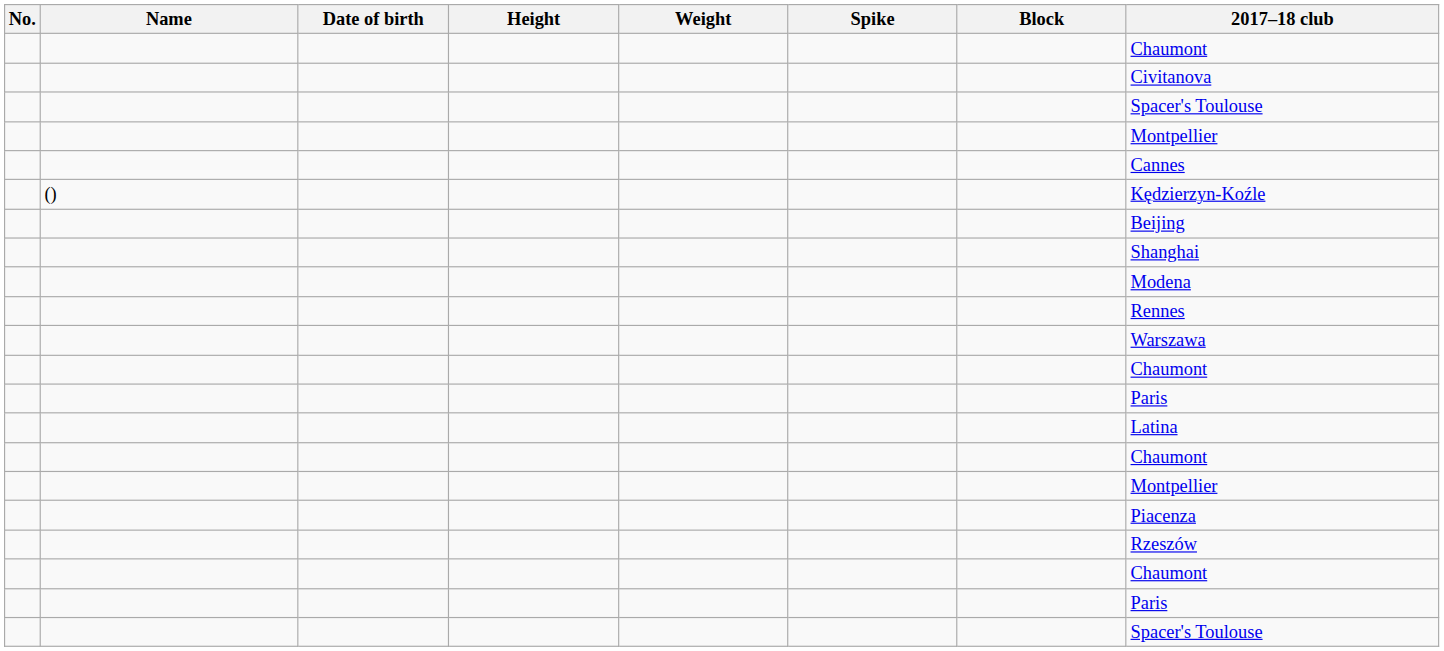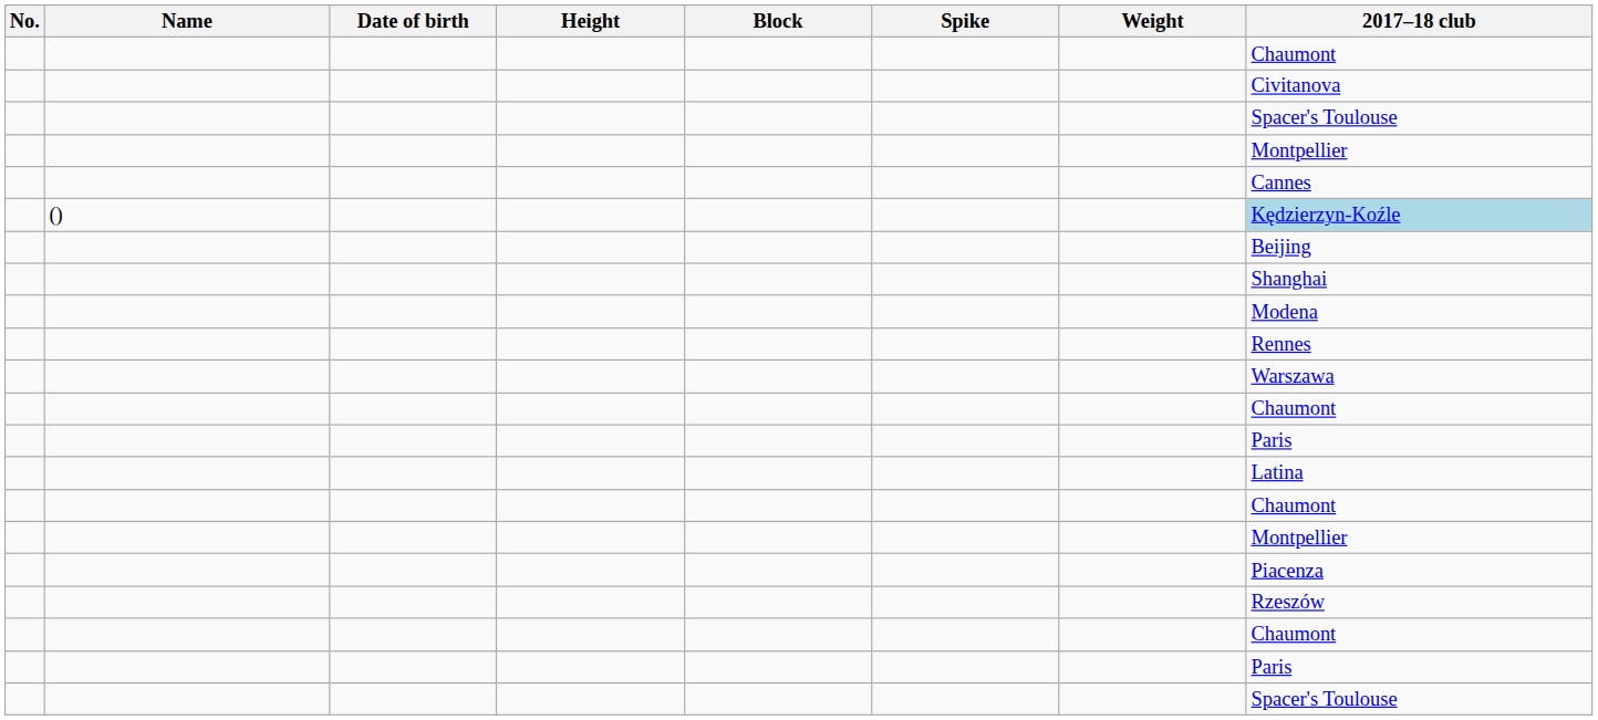columns swapped: Weight <-> Block
() | 2017–18 club: no background -> lightblue background
